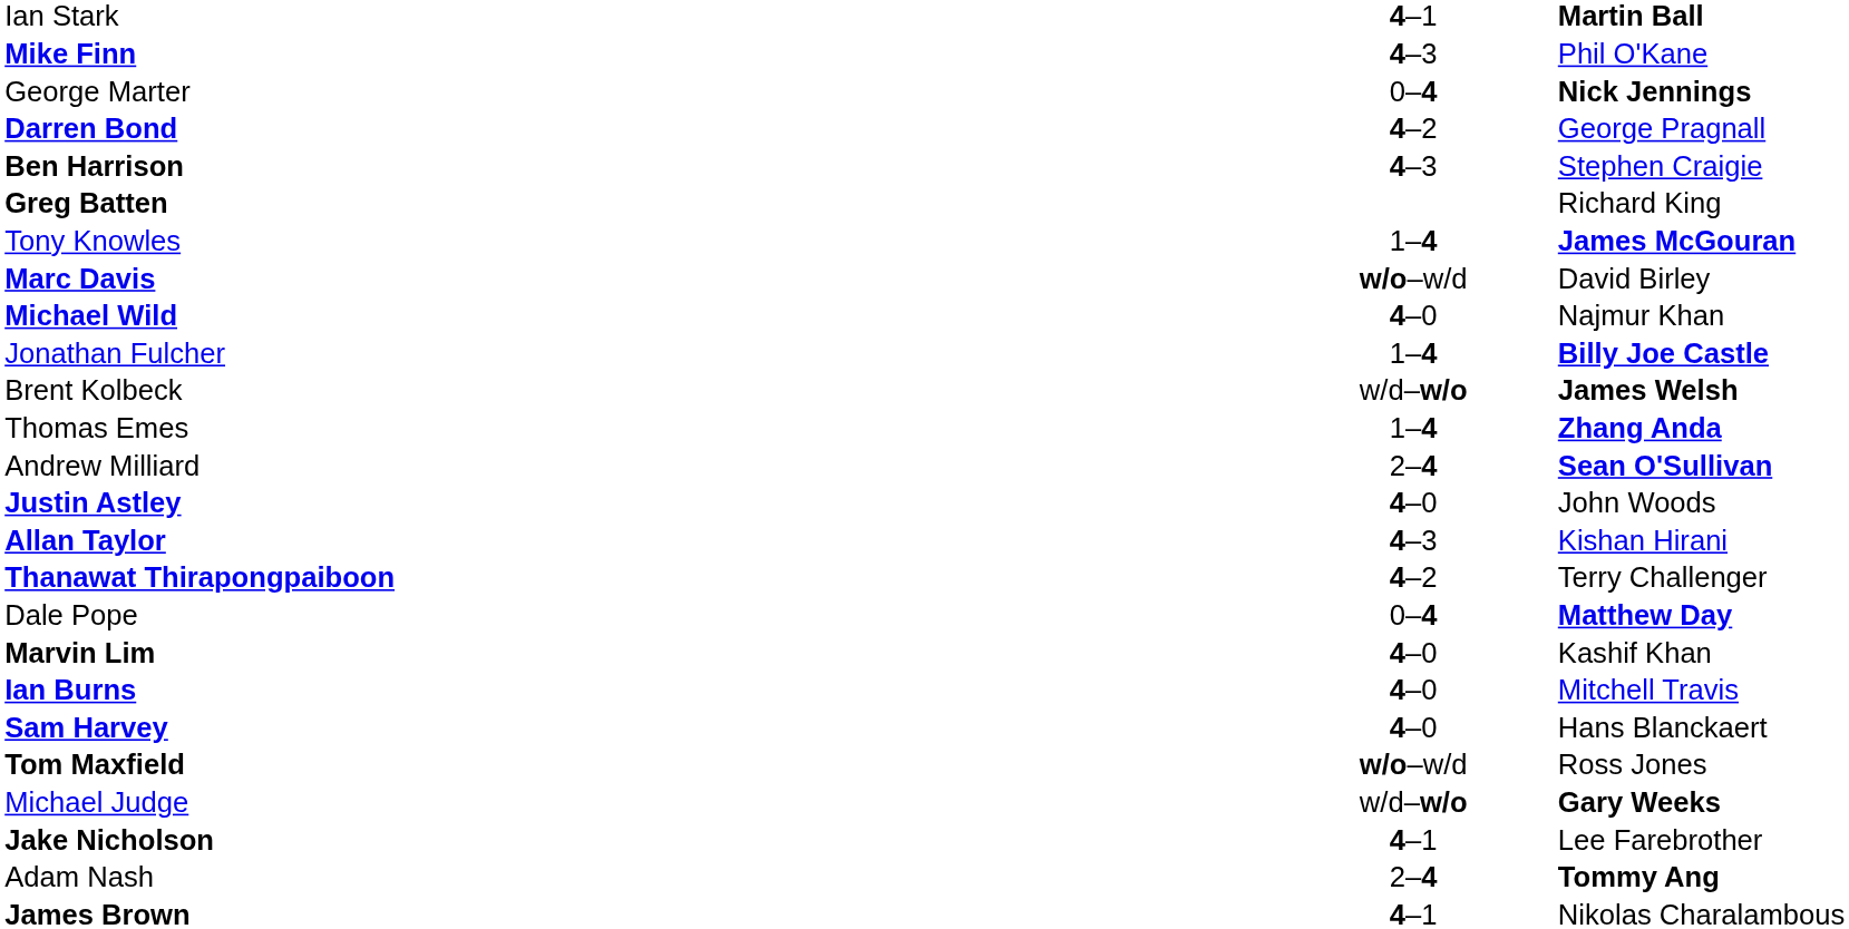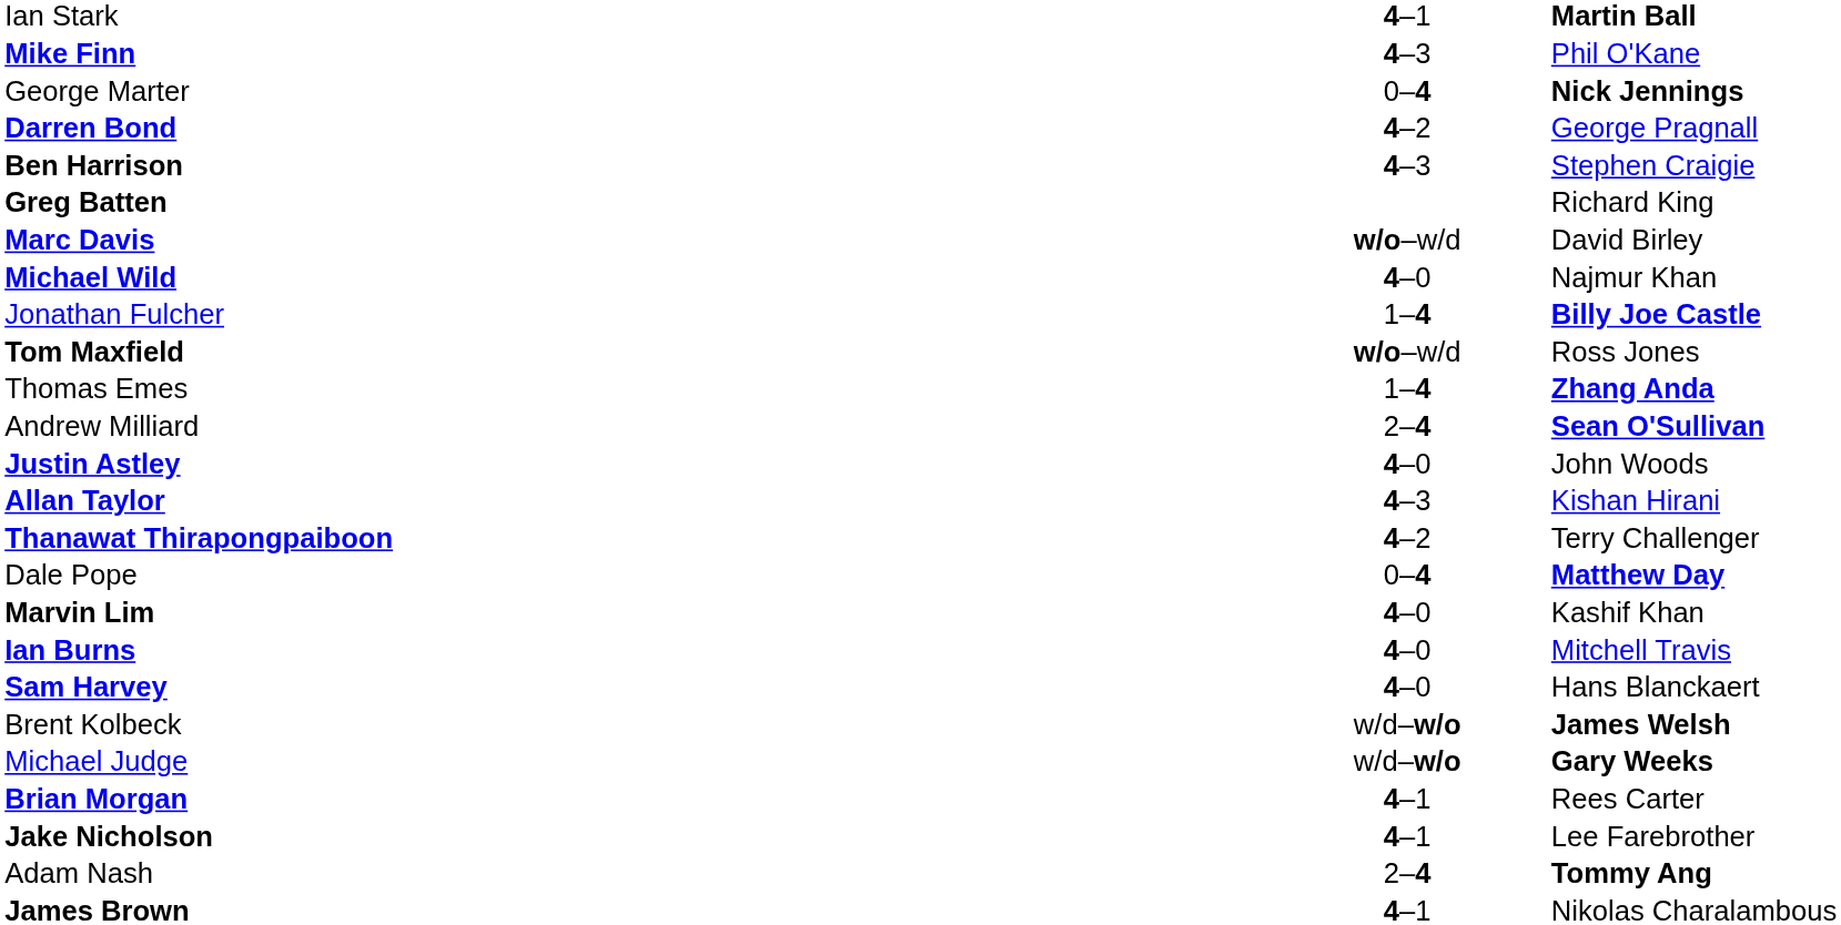- row: Tony Knowles | 1–4 | James McGouran
rows swapped: Tom Maxfield <-> Brent Kolbeck
+ row: Brian Morgan | 4–1 | Rees Carter
